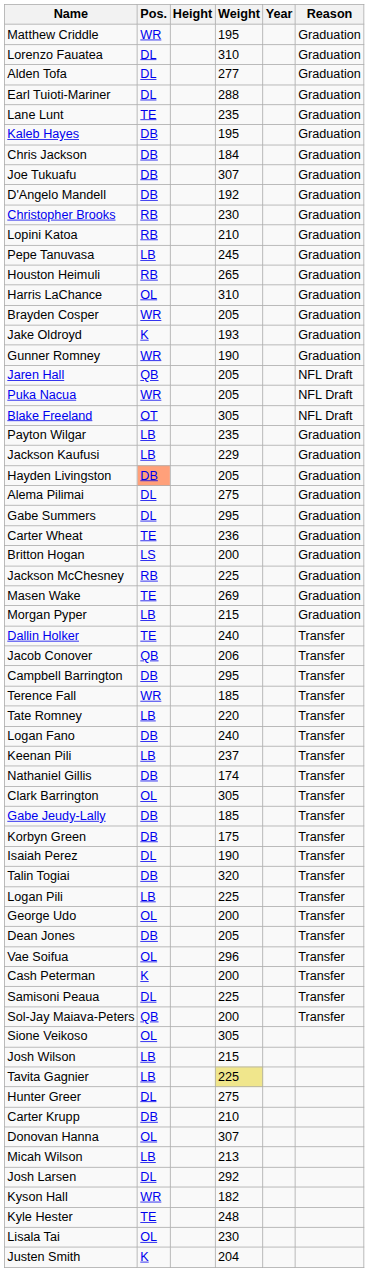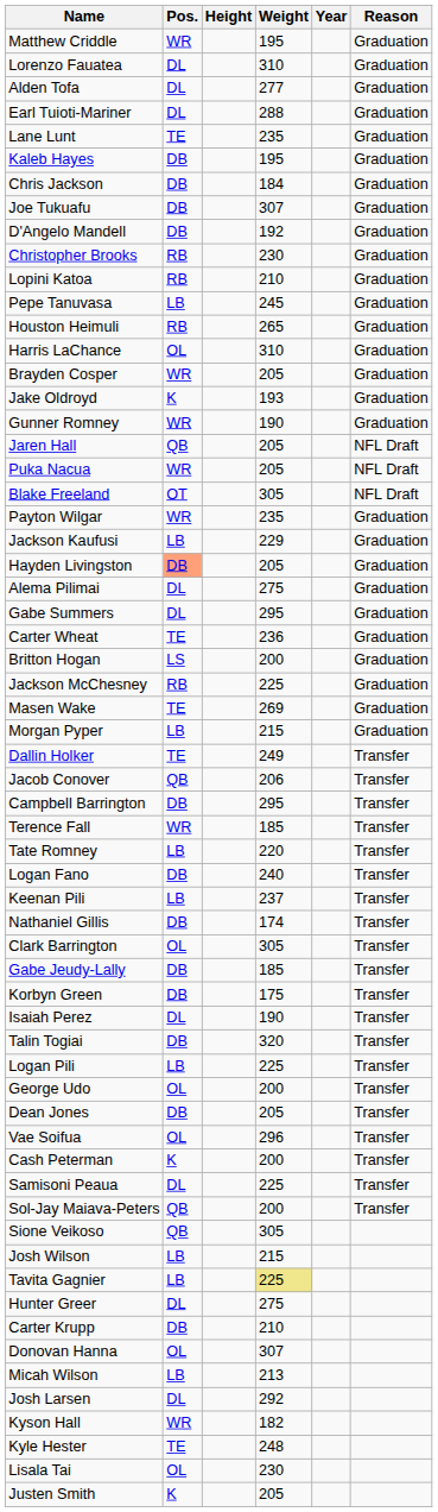Payton Wilgar | Pos.: LB -> WR
Dallin Holker | Weight: 240 -> 249
Sione Veikoso | Pos.: OL -> QB
Justen Smith | Weight: 204 -> 205
